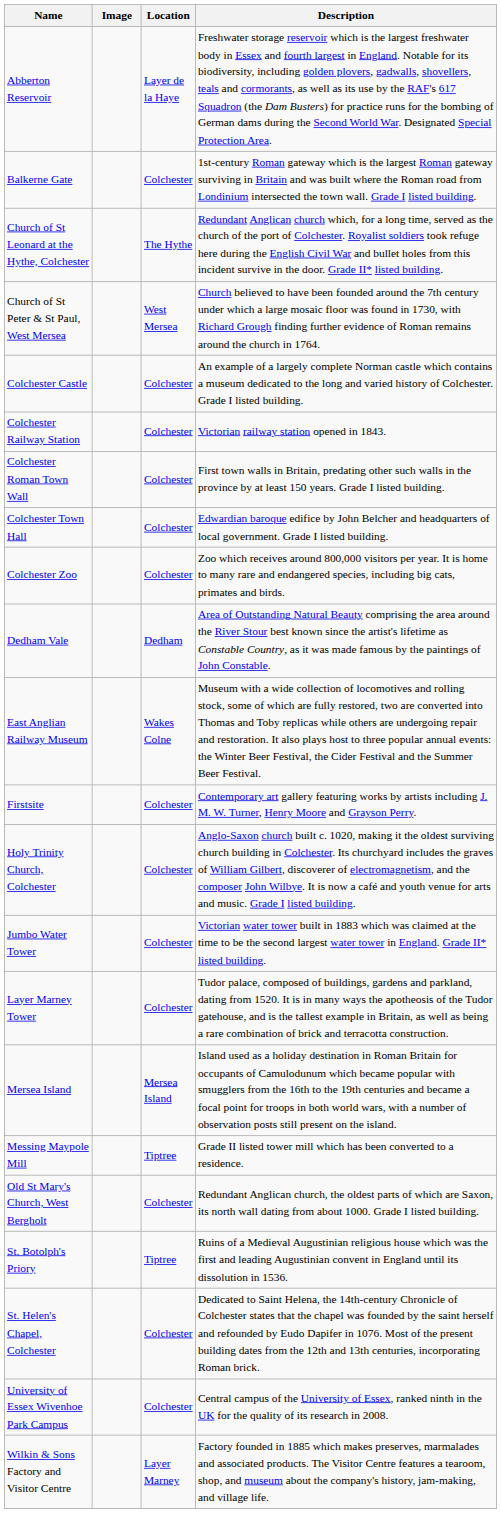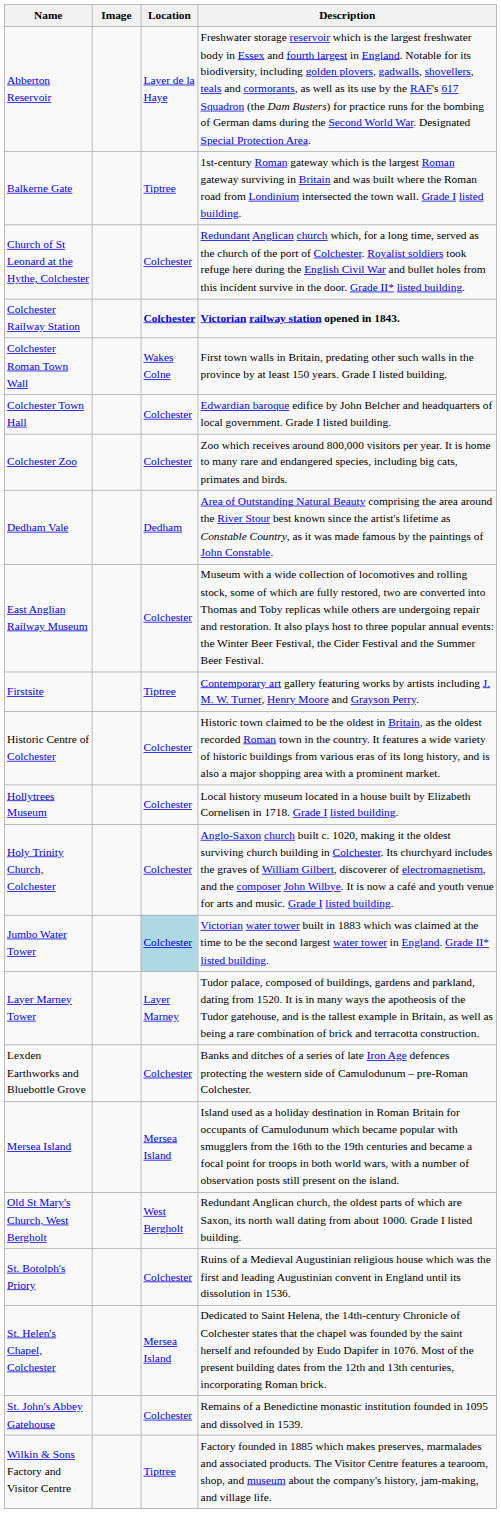Balkerne Gate | Location: Colchester -> Tiptree
Church of St Leonard at the Hythe, Colchester | Location: The Hythe -> Colchester
- row: Church of St Peter & St Paul, West Mersea | West Mersea | Church believed to have been founded around the 7th century under which a large mosaic floor was found in 1730, with Richard Grough finding further evidence of Roman remains around the church in 1764.
- row: Colchester Castle | Colchester | An example of a largely complete Norman castle which contains a museum dedicated to the long and varied history of Colchester. Grade I listed building.
Colchester Railway Station | Location: normal -> bold
Colchester Railway Station | Description: normal -> bold
Colchester Roman Town Wall | Location: Colchester -> Wakes Colne
East Anglian Railway Museum | Location: Wakes Colne -> Colchester
Firstsite | Location: Colchester -> Tiptree
+ row: Historic Centre of Colchester | Colchester | Historic town claimed to be the oldest in Britain, as the oldest recorded Roman town in the country. It features a wide variety of historic buildings from various eras of its long history, and is also a major shopping area with a prominent market.
+ row: Hollytrees Museum | Colchester | Local history museum located in a house built by Elizabeth Cornelisen in 1718. Grade I listed building.
Jumbo Water Tower | Location: no background -> lightblue background
Layer Marney Tower | Location: Colchester -> Layer Marney
+ row: Lexden Earthworks and Bluebottle Grove | Colchester | Banks and ditches of a series of late Iron Age defences protecting the western side of Camulodunum – pre-Roman Colchester.
- row: Messing Maypole Mill | Tiptree | Grade II listed tower mill which has been converted to a residence.
Old St Mary's Church, West Bergholt | Location: Colchester -> West Bergholt
St. Botolph's Priory | Location: Tiptree -> Colchester
St. Helen's Chapel, Colchester | Location: Colchester -> Mersea Island
+ row: St. John's Abbey Gatehouse | Colchester | Remains of a Benedictine monastic institution founded in 1095 and dissolved in 1539.
- row: University of Essex Wivenhoe Park Campus | Colchester | Central campus of the University of Essex, ranked ninth in the UK for the quality of its research in 2008.
Wilkin & Sons Factory and Visitor Centre | Location: Layer Marney -> Tiptree
